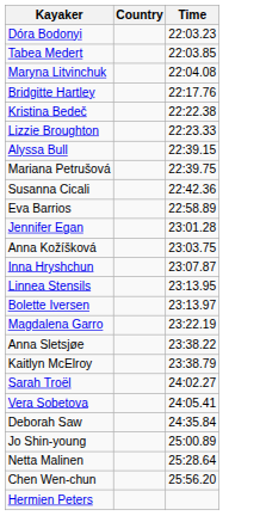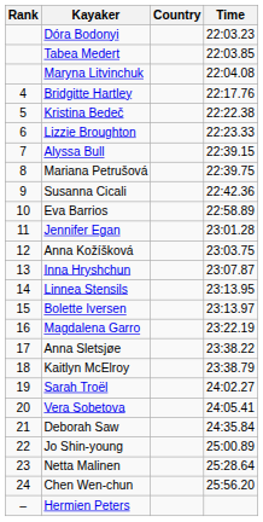+ column: Rank | 4 | 5 | 6 | 7 | 8 | 9 | 10 | 11 | 12 | 13 | 14 | 15 | 16 | 17 | 18 | 19 | 20 | 21 | 22 | 23 | 24 | –
